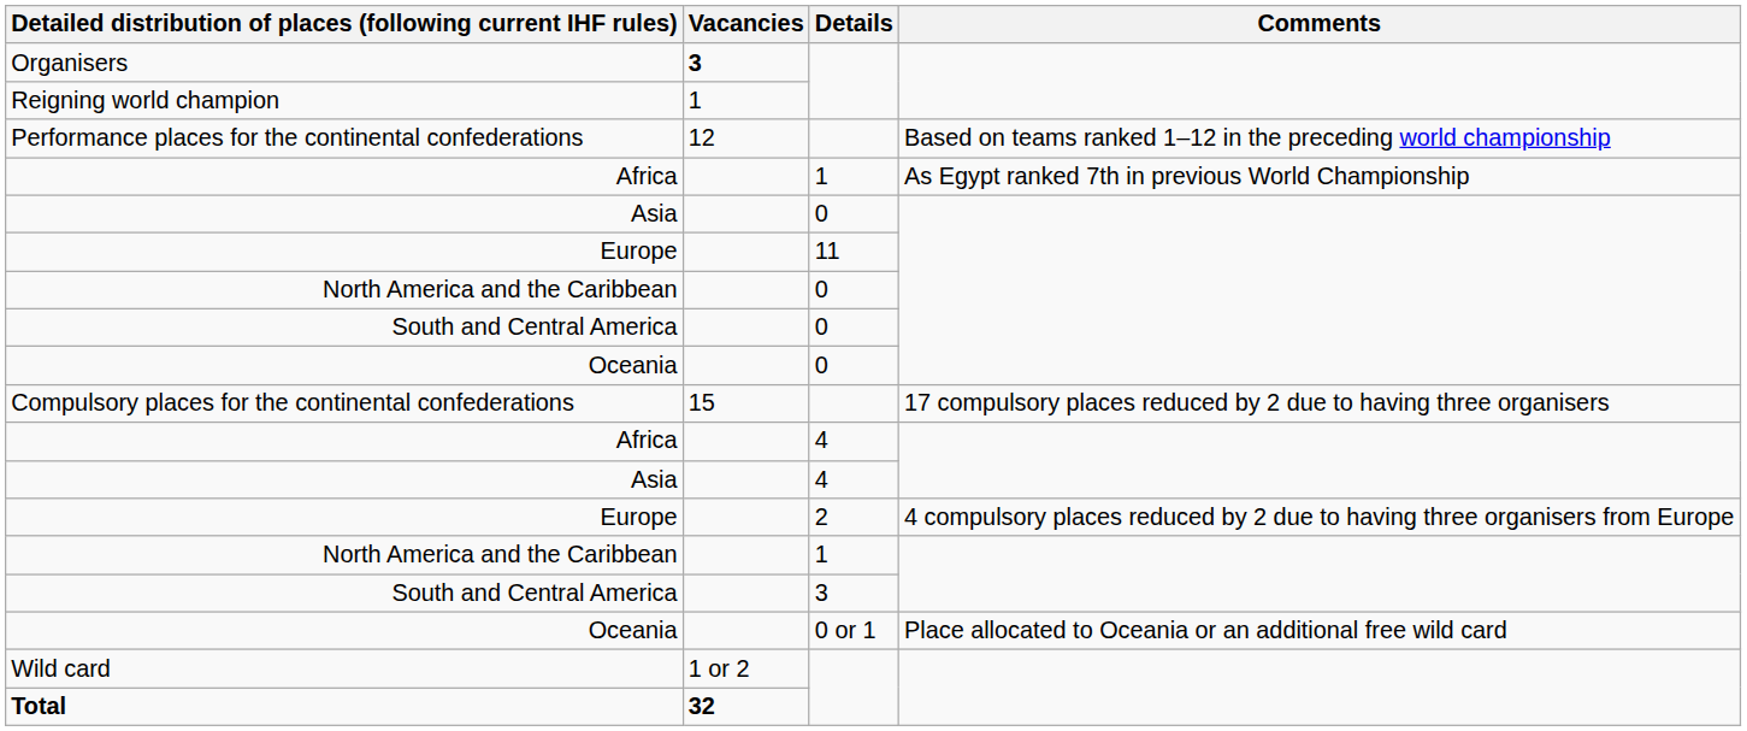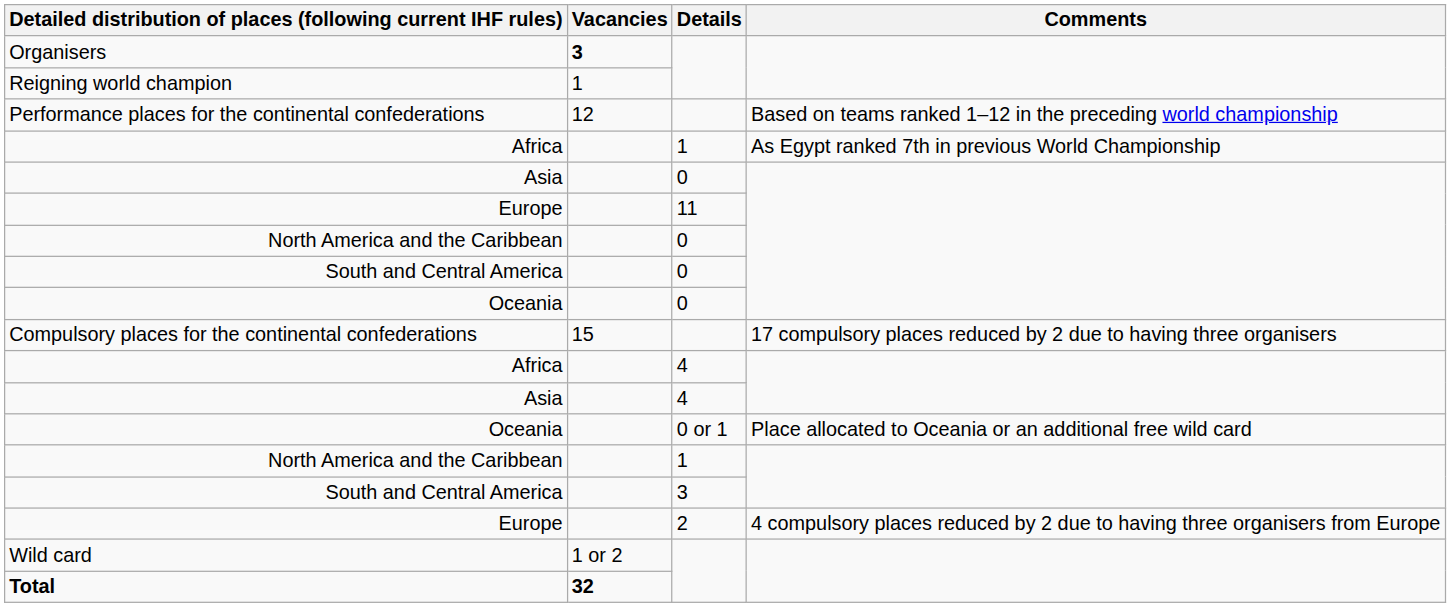rows swapped: Europe / 2 <-> Oceania / 0 or 1
